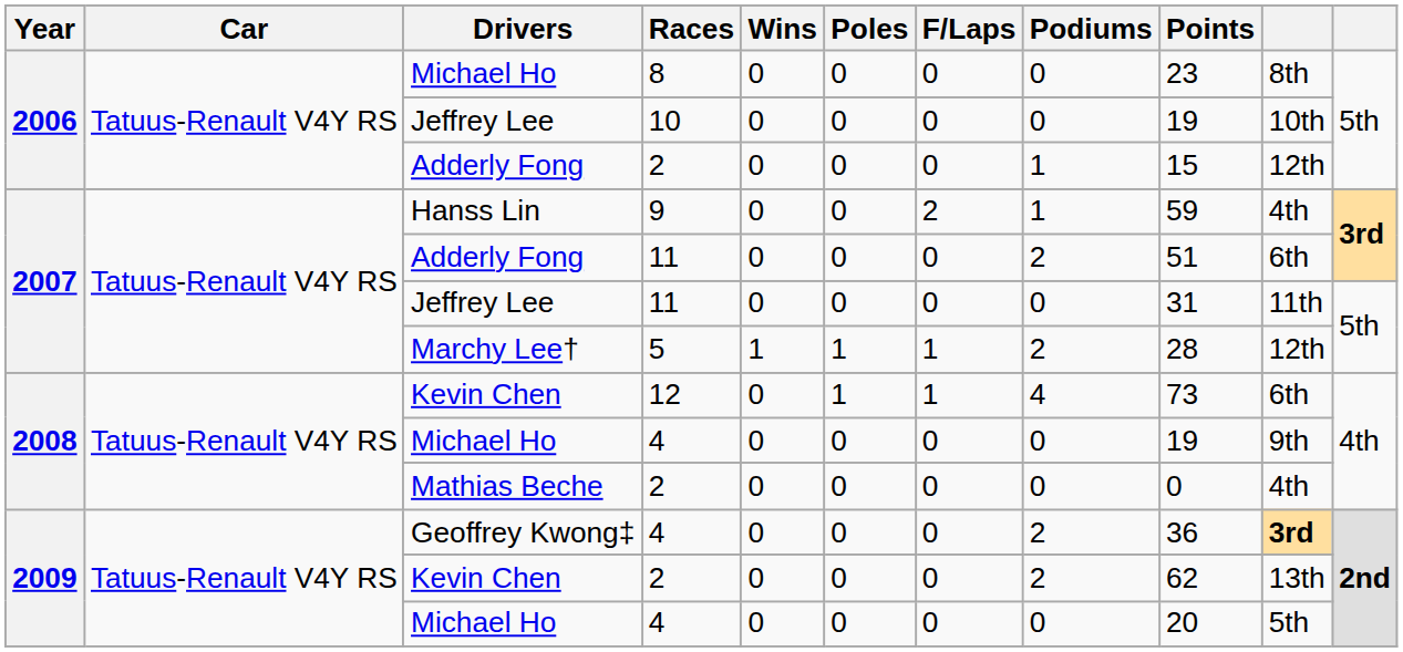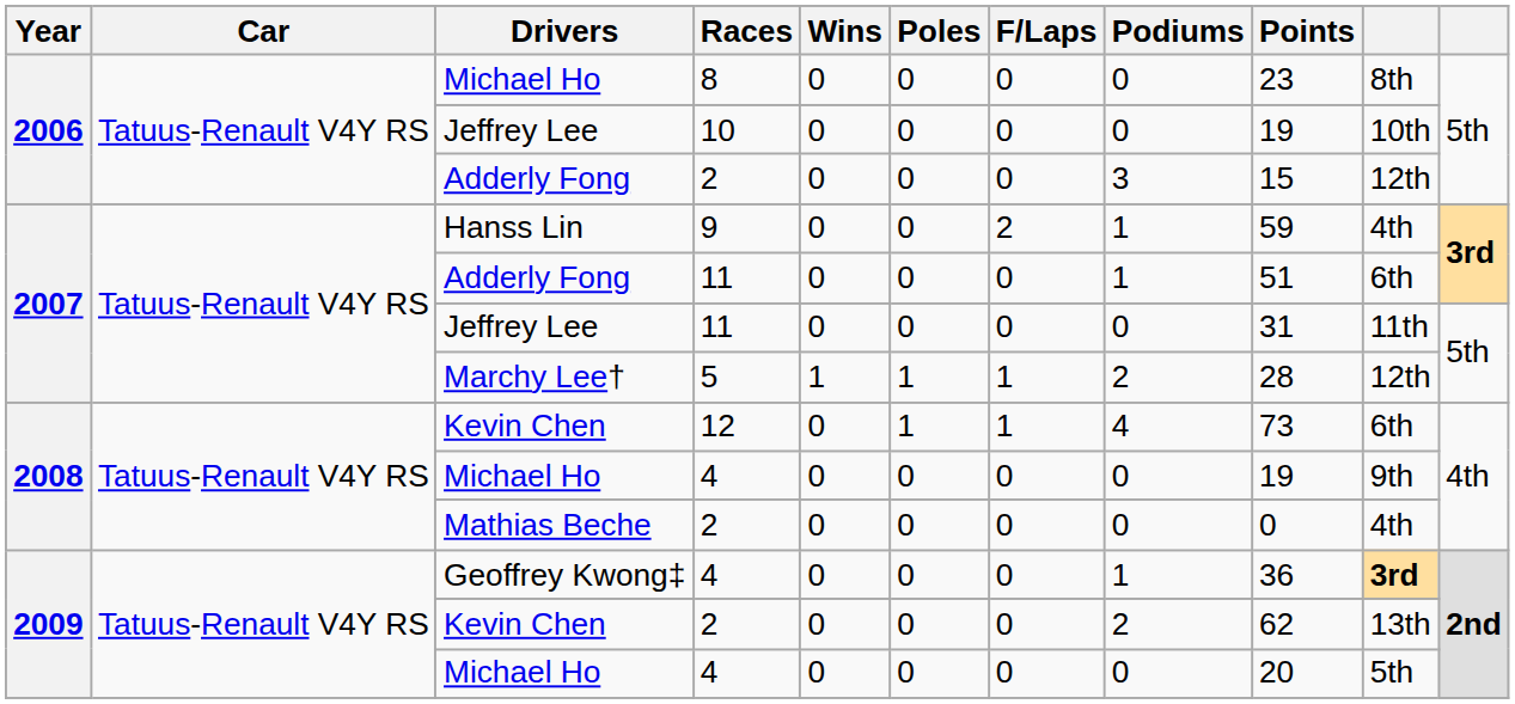2006 / Adderly Fong | Podiums: 1 -> 3
2007 / Adderly Fong | Podiums: 2 -> 1
Geoffrey Kwong‡ | Podiums: 2 -> 1
